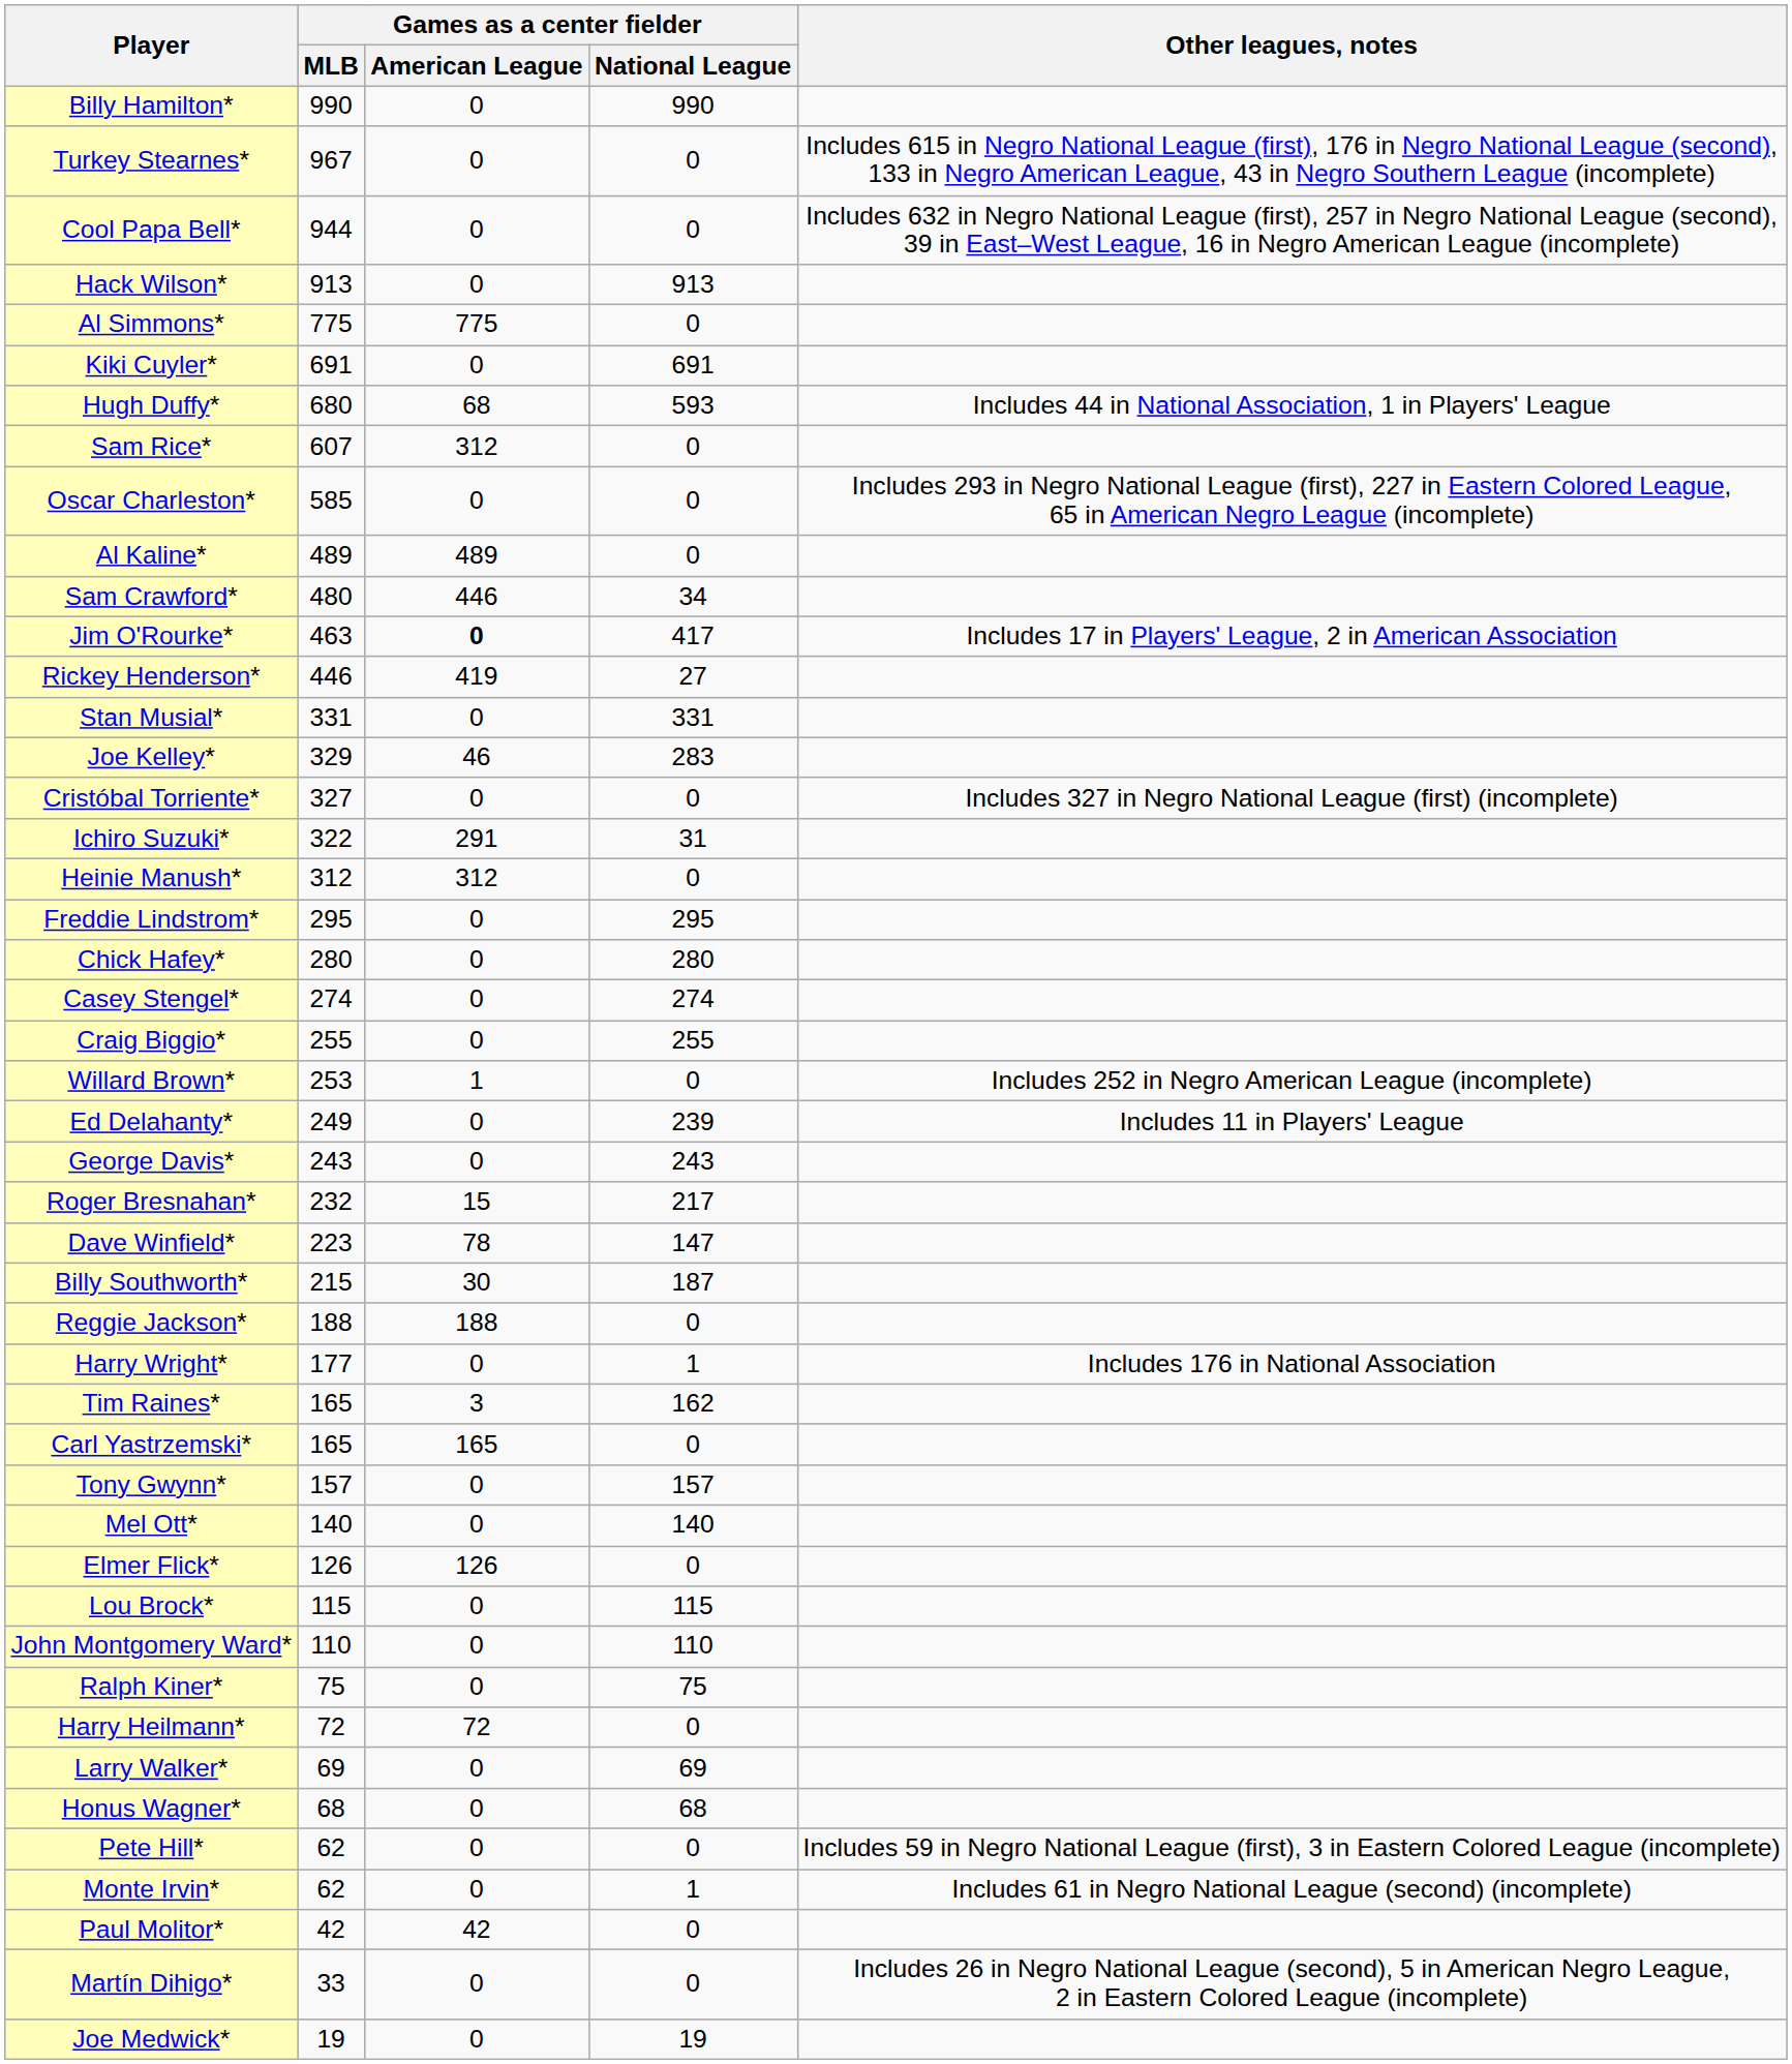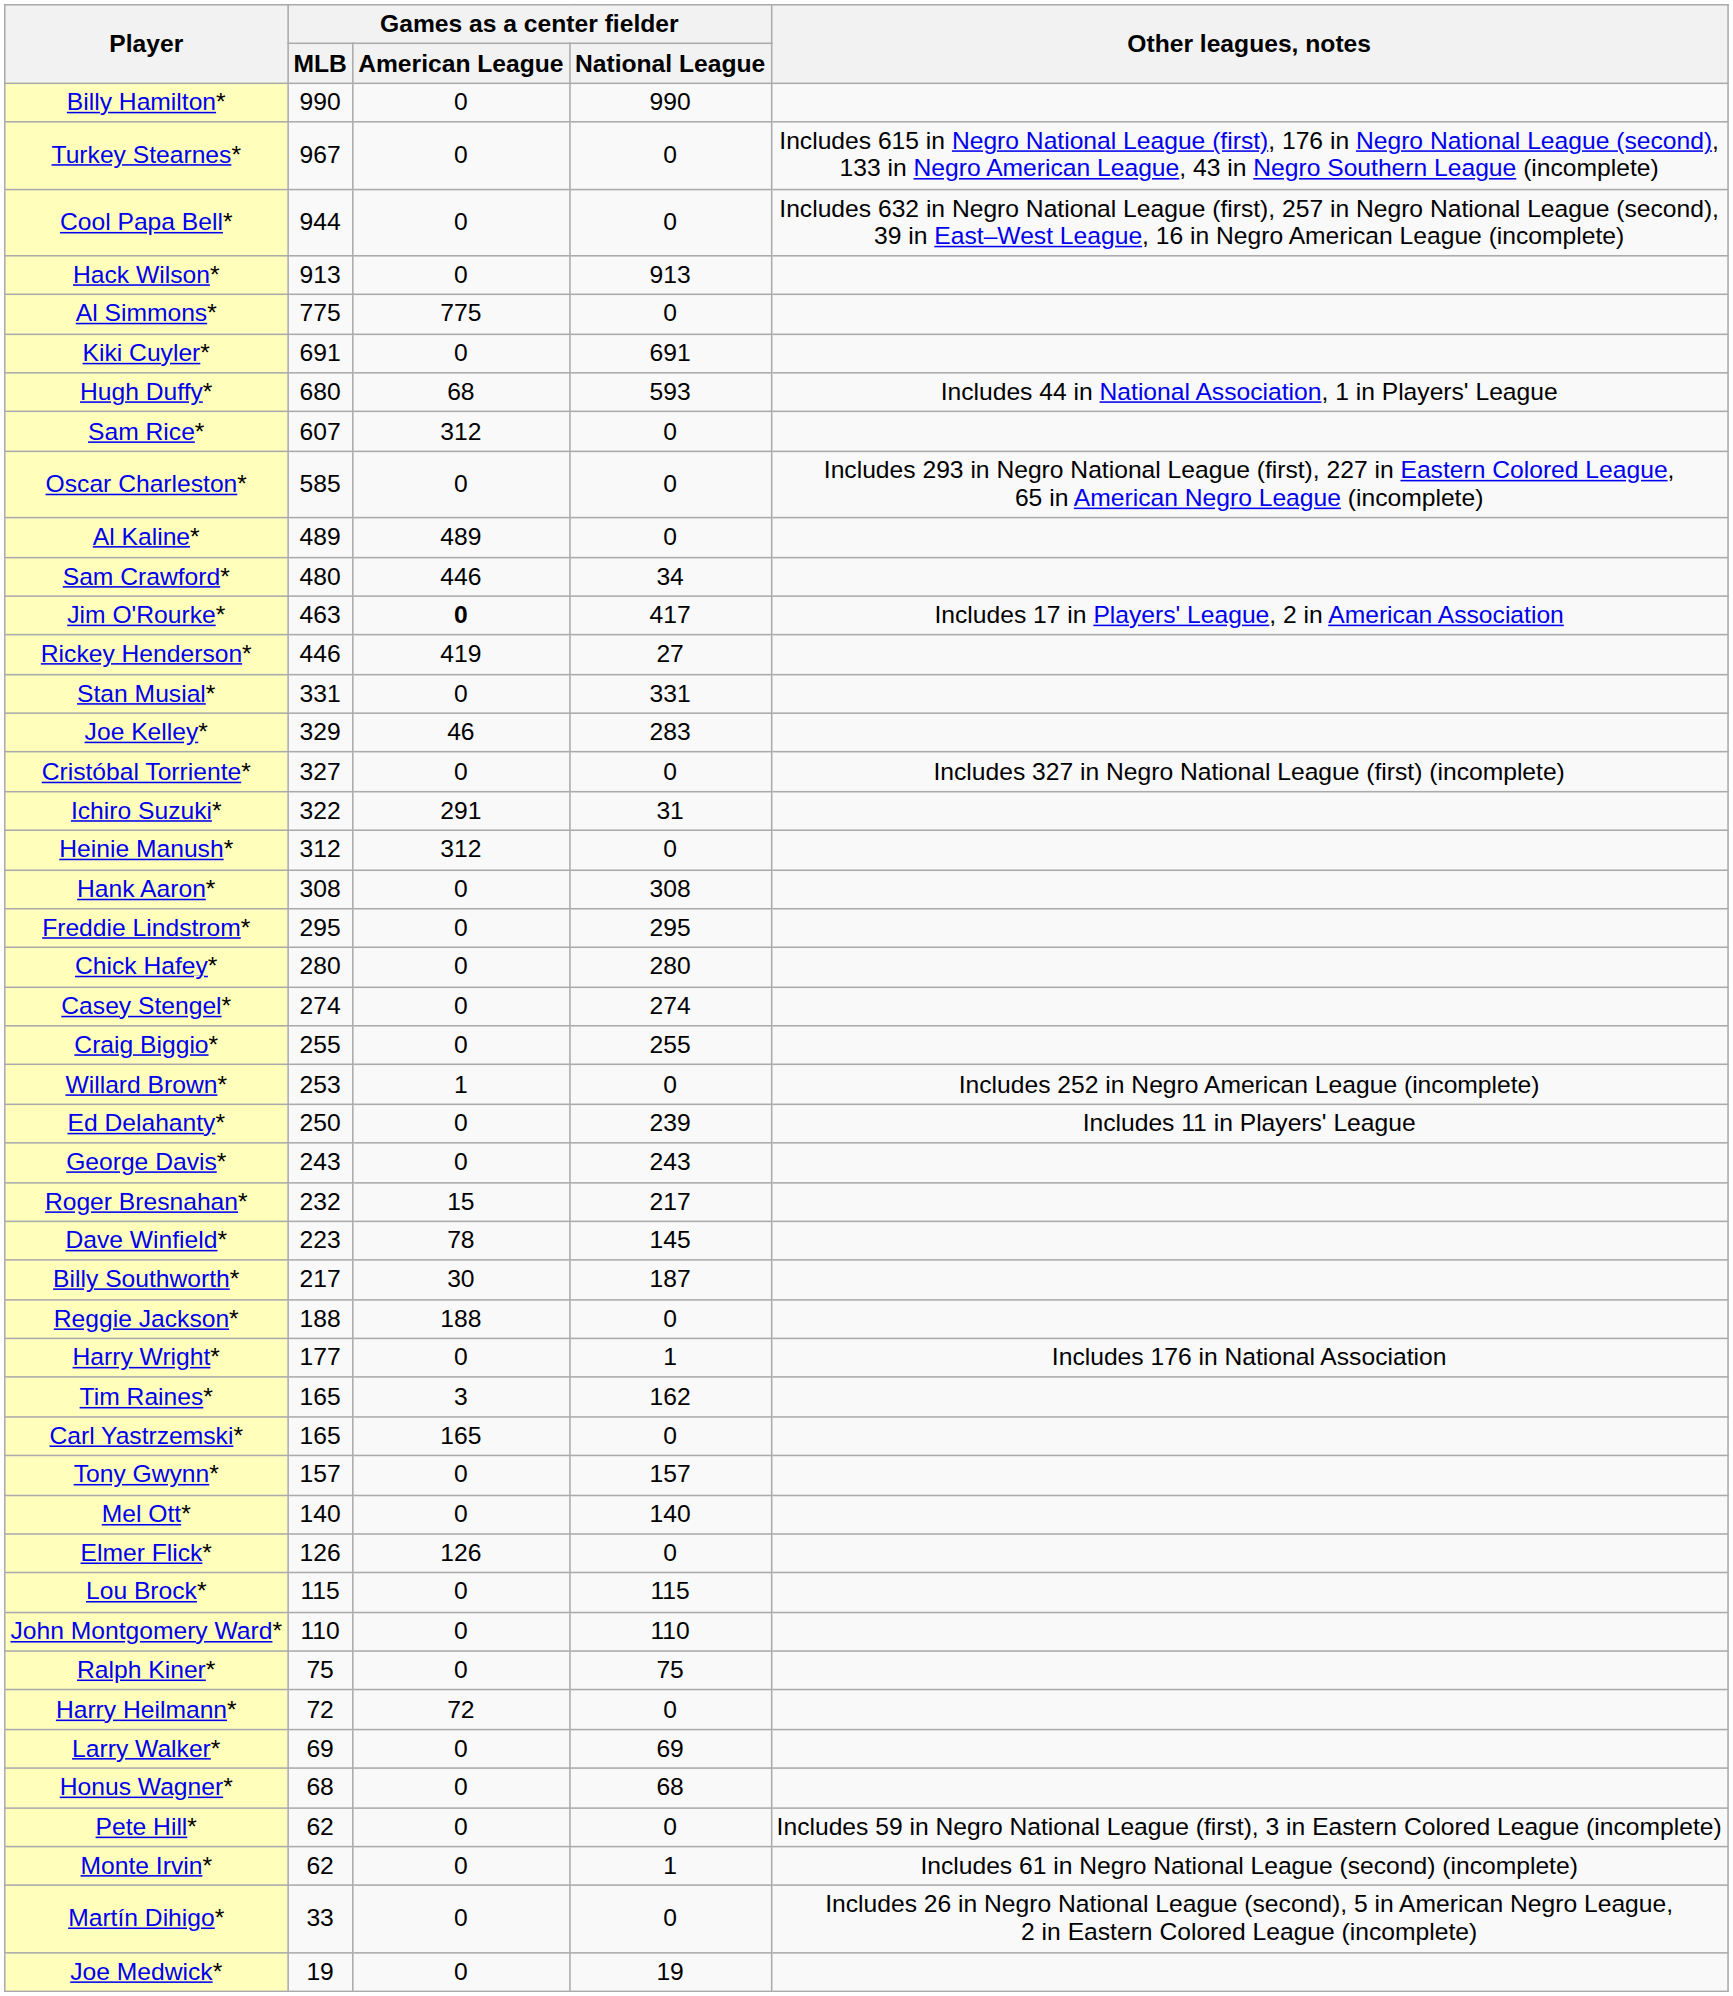+ row: Hank Aaron* | 308 | 0 | 308
Ed Delahanty* | Games as a center fielder / MLB: 249 -> 250
Dave Winfield* | Games as a center fielder / National League: 147 -> 145
Billy Southworth* | Games as a center fielder / MLB: 215 -> 217
- row: Paul Molitor* | 42 | 42 | 0
